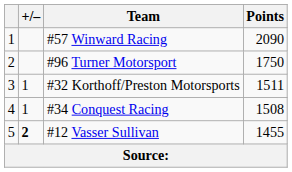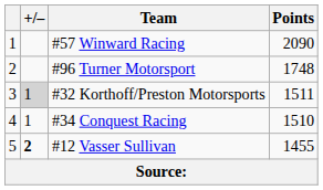#96 Turner Motorsport | Points: 1750 -> 1748
#32 Korthoff/Preston Motorsports | +/–: no background -> lightgrey background
#34 Conquest Racing | Points: 1508 -> 1510
